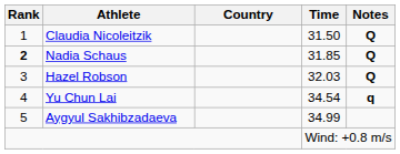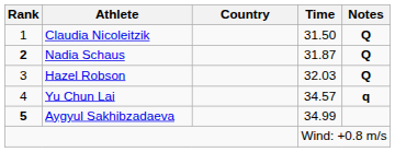Nadia Schaus | Time: 31.85 -> 31.87
Yu Chun Lai | Time: 34.54 -> 34.57
Aygyul Sakhibzadaeva | Rank: normal -> bold
